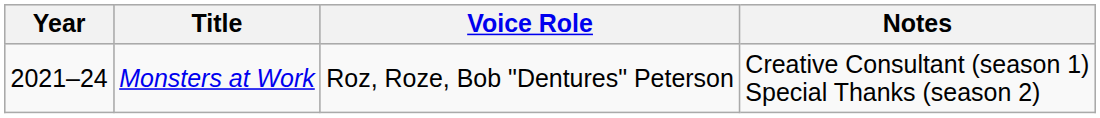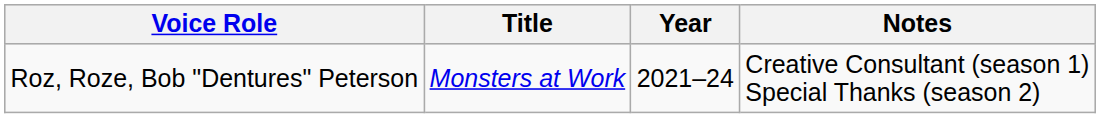columns swapped: Year <-> Voice Role
